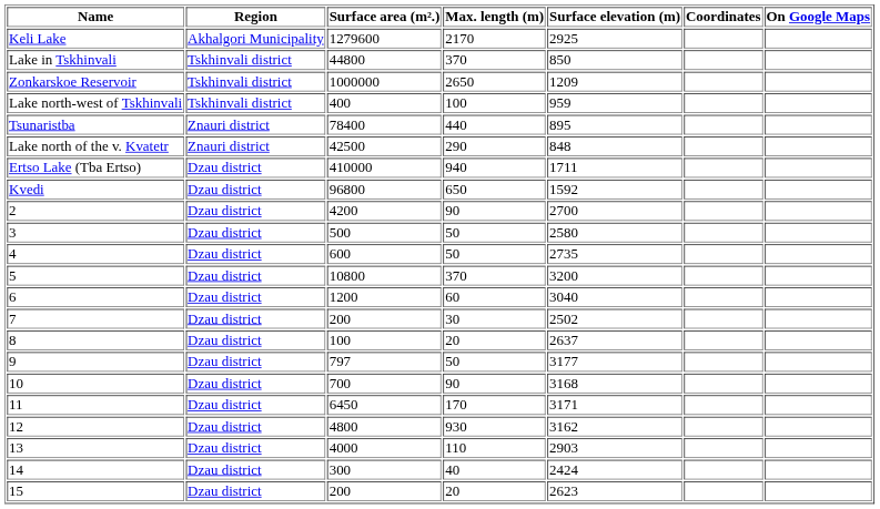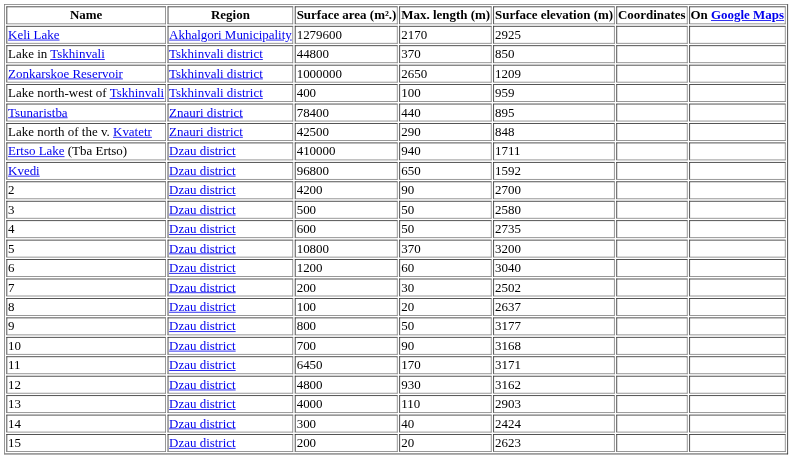9 | Surface area (m².): 797 -> 800
